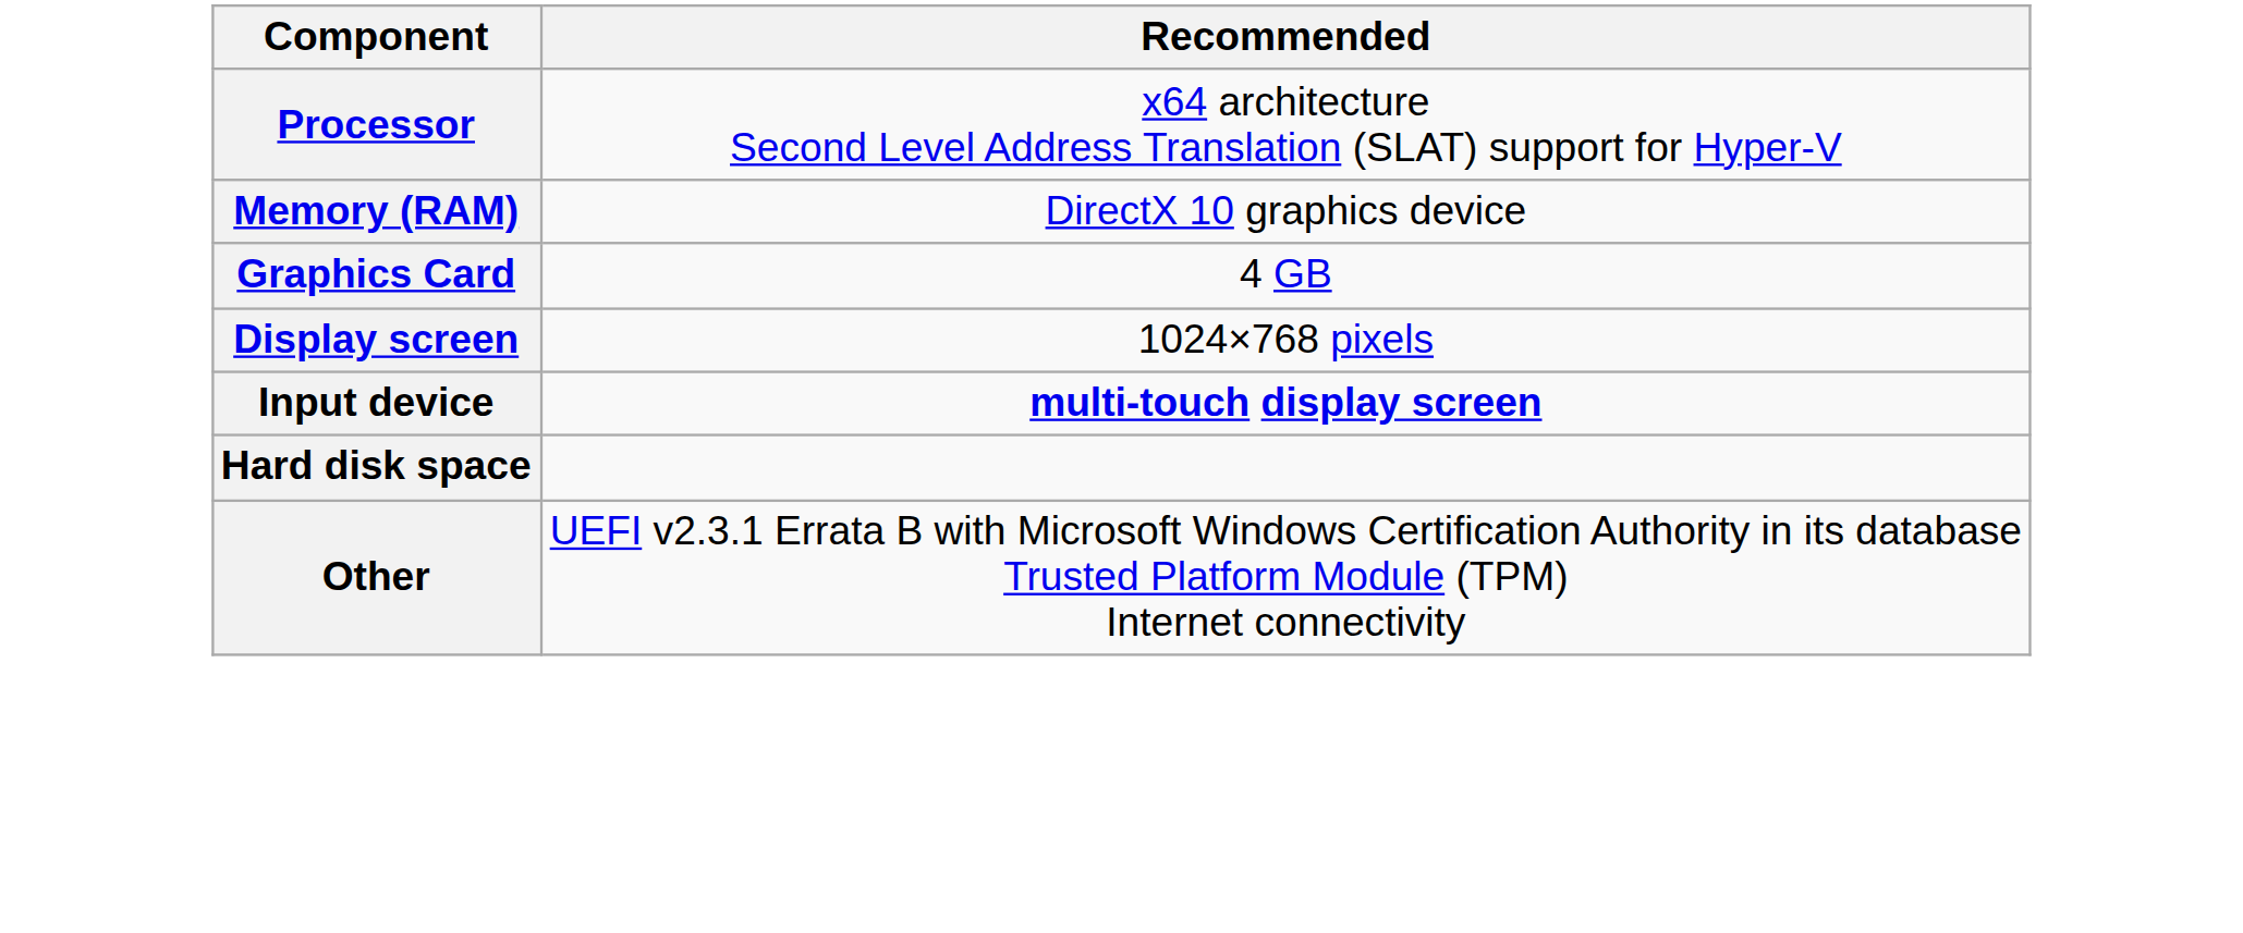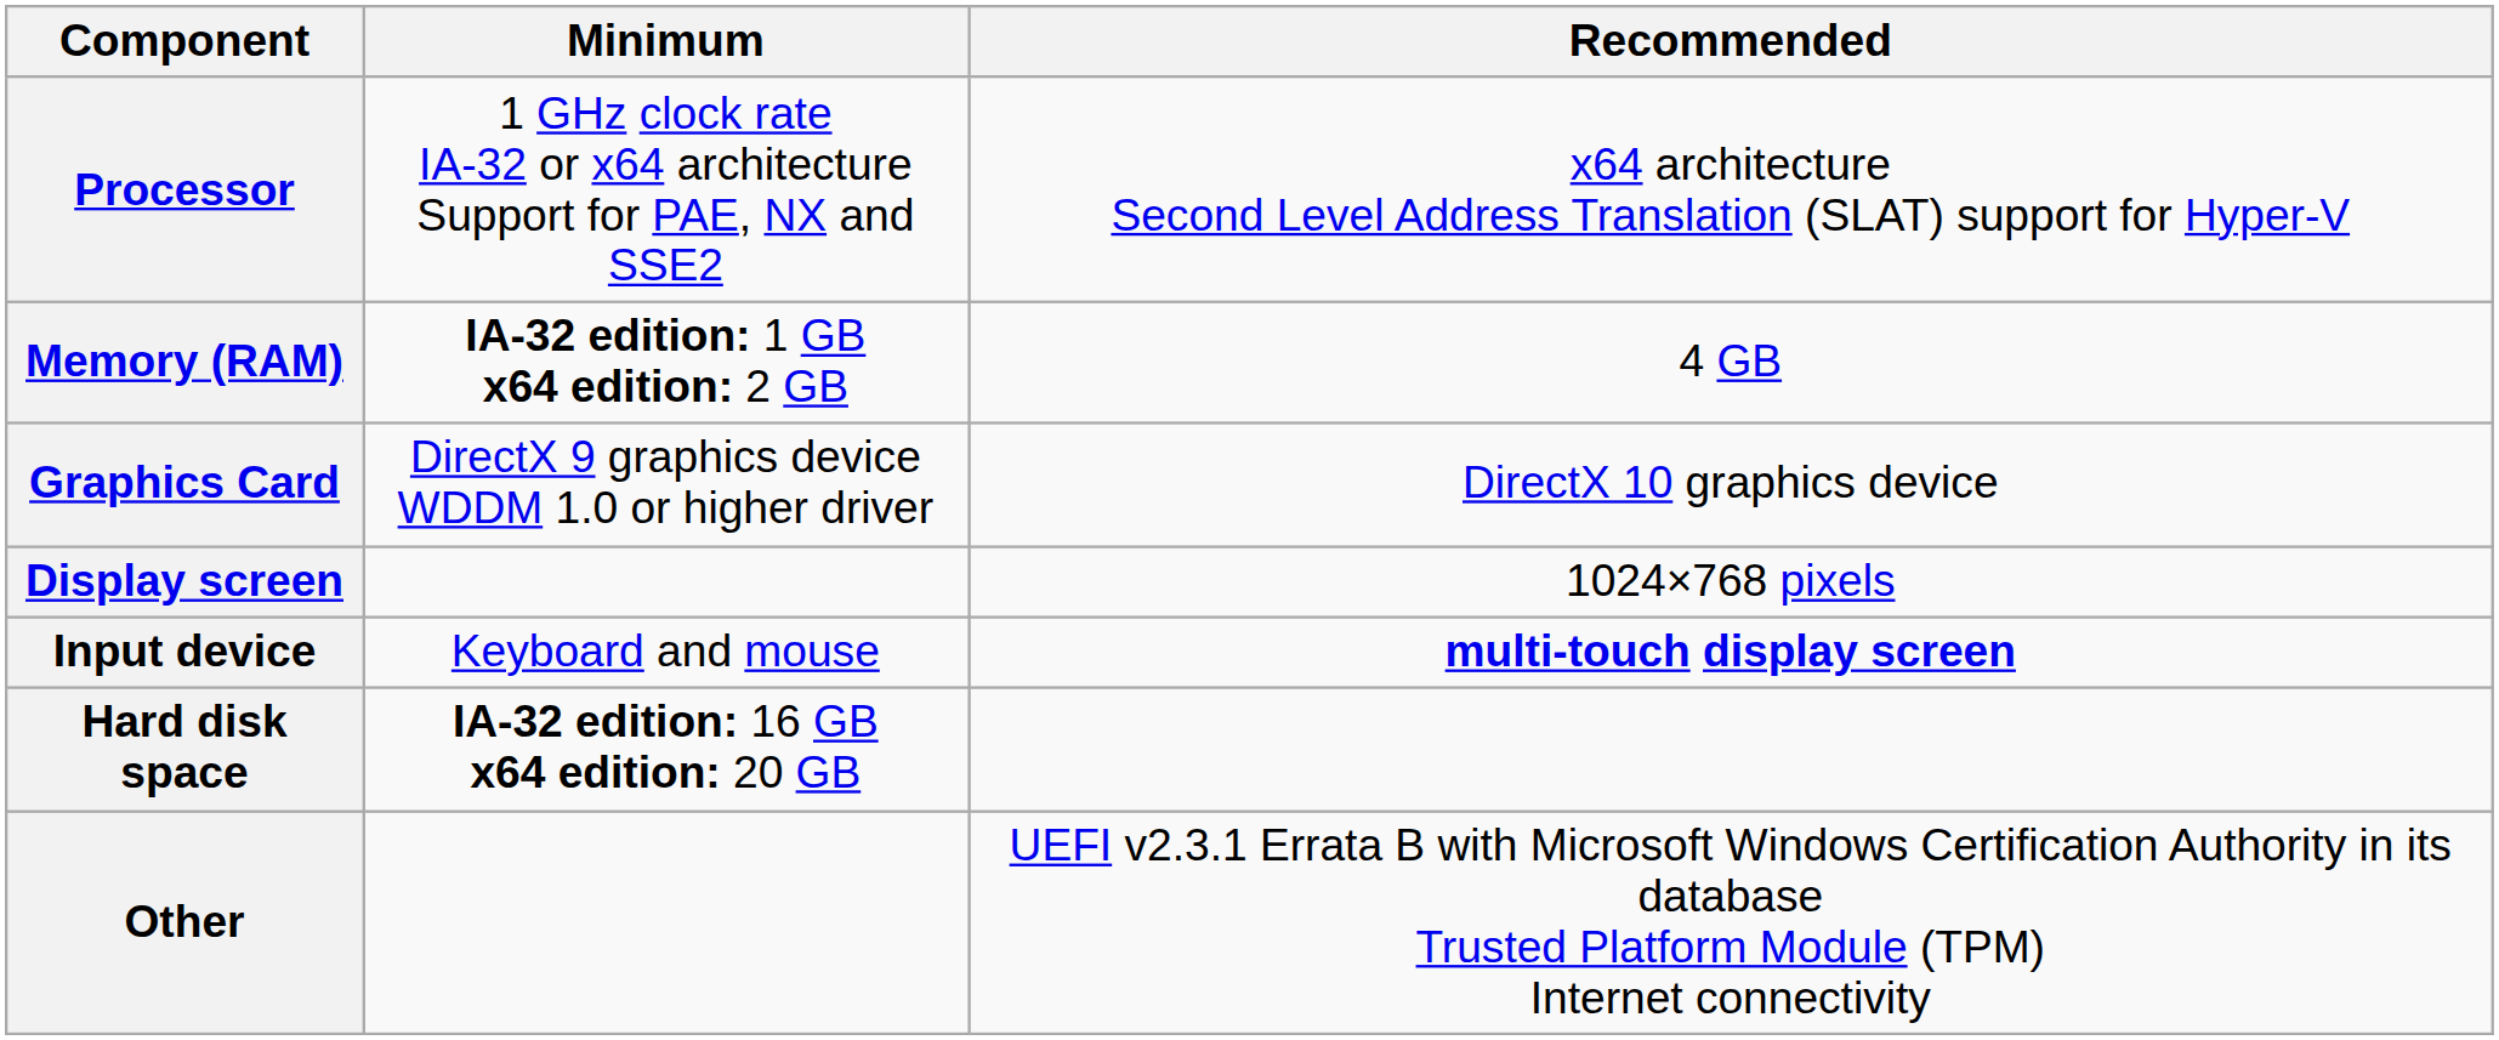+ column: Minimum | 1 GHz clock rate IA-32 or x64 architecture Support for PAE, NX and SSE2 | IA-32 edition: 1 GB x64 edition: 2 GB | DirectX 9 graphics device WDDM 1.0 or higher driver | Keyboard and mouse | IA-32 edition: 16 GB x64 edition: 20 GB
Memory (RAM) | Recommended: DirectX 10 graphics device -> 4 GB
Graphics Card | Recommended: 4 GB -> DirectX 10 graphics device
